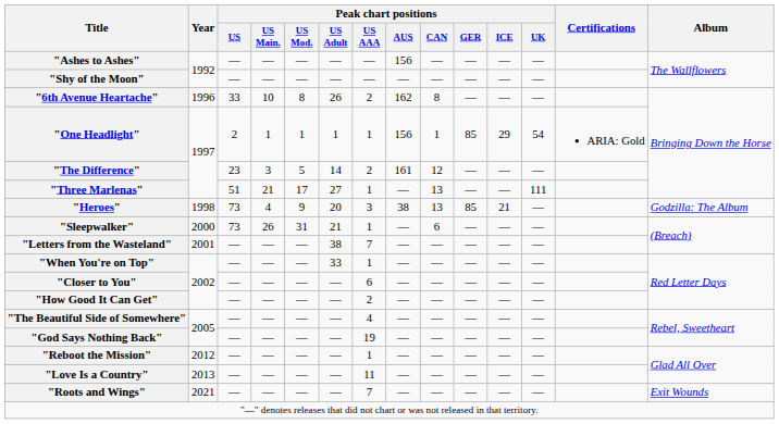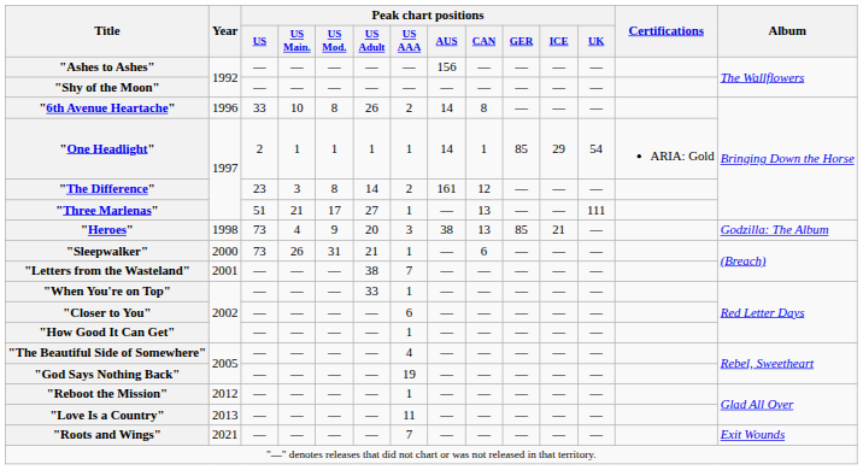"6th Avenue Heartache" | Peak chart positions / AUS: 162 -> 14
"One Headlight" | Peak chart positions / AUS: 156 -> 14
"The Difference" | Peak chart positions / US Mod.: 5 -> 8
"How Good It Can Get" | Peak chart positions / US AAA: 2 -> 1
